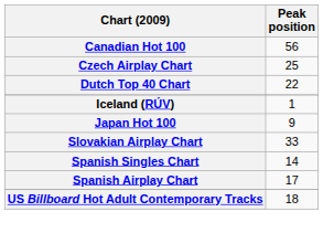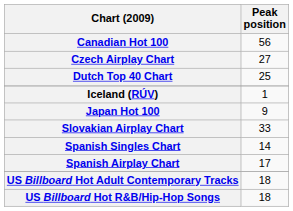Czech Airplay Chart | Peak position: 25 -> 27
Dutch Top 40 Chart | Peak position: 22 -> 25
+ row: US Billboard Hot R&B/Hip-Hop Songs | 18
